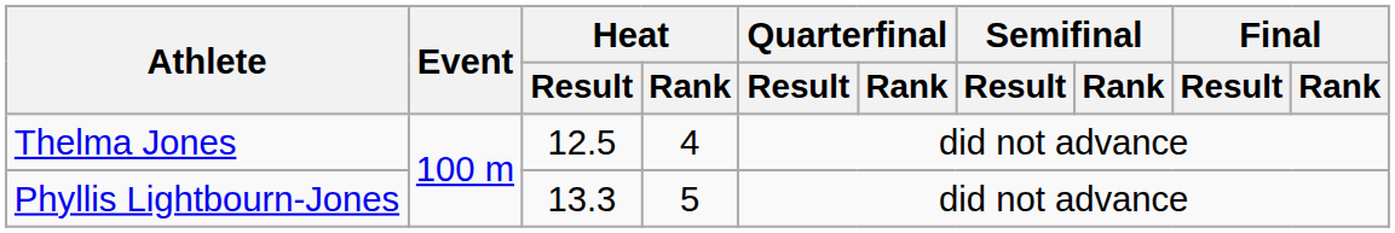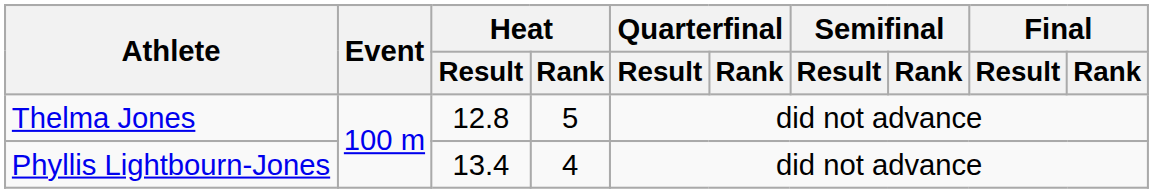Thelma Jones | Heat / Result: 12.5 -> 12.8
Thelma Jones | Heat / Rank: 4 -> 5
Phyllis Lightbourn-Jones | Heat / Result: 13.3 -> 13.4
Phyllis Lightbourn-Jones | Heat / Rank: 5 -> 4
